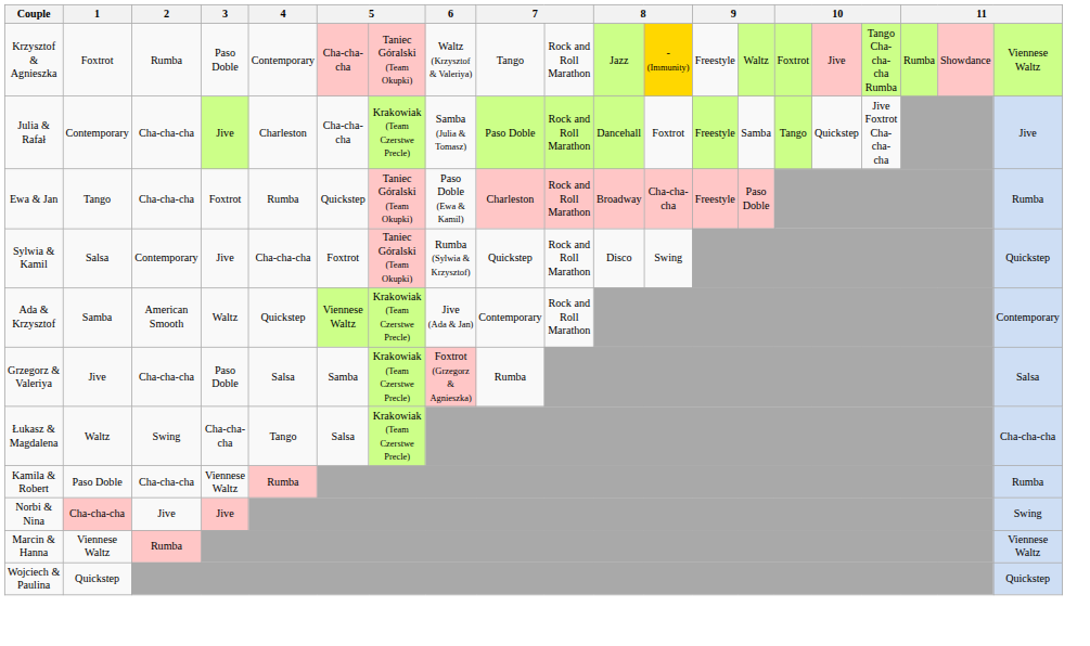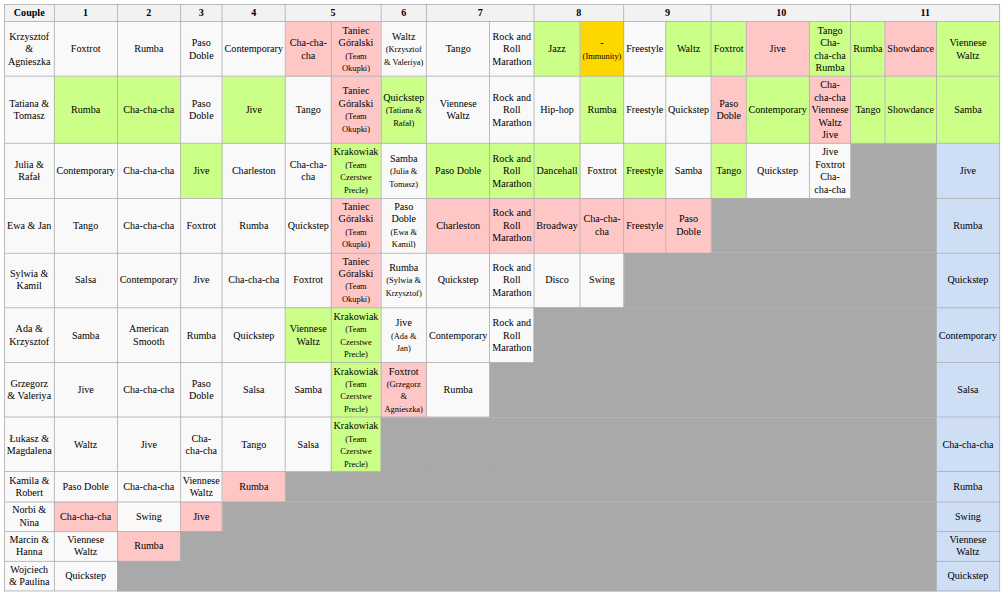+ row: Tatiana & Tomasz | Rumba | Cha-cha-cha | Paso Doble | Jive | Tango | Taniec Góralski (Team Okupki) | Quickstep (Tatiana & Rafał) | Viennese Waltz | Rock and Roll Marathon | Hip-hop | Rumba | Freestyle | Quickstep | Paso Doble | Contemporary | Cha-cha-cha Viennese Waltz Jive | Tango | Showdance | Samba
Ada & Krzysztof | 3: Waltz -> Rumba
Łukasz & Magdalena | 2: Swing -> Jive
Norbi & Nina | 2: Jive -> Swing
